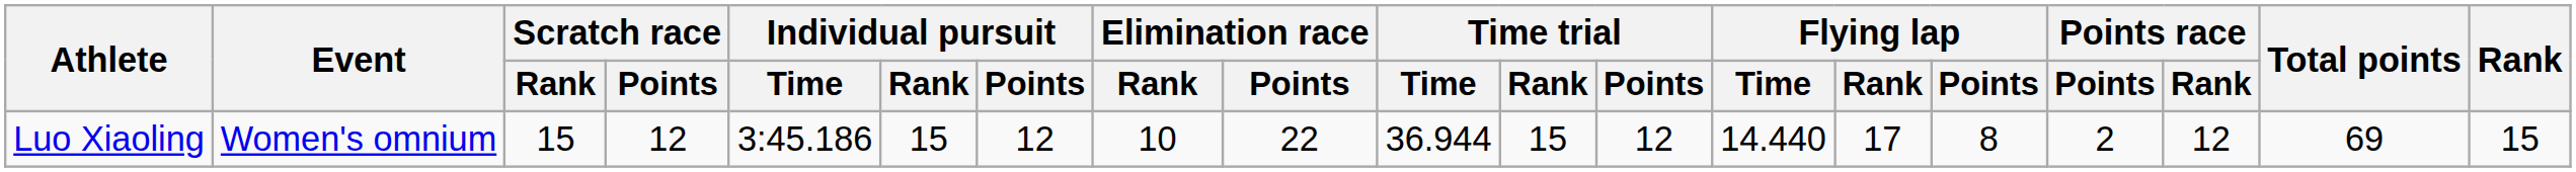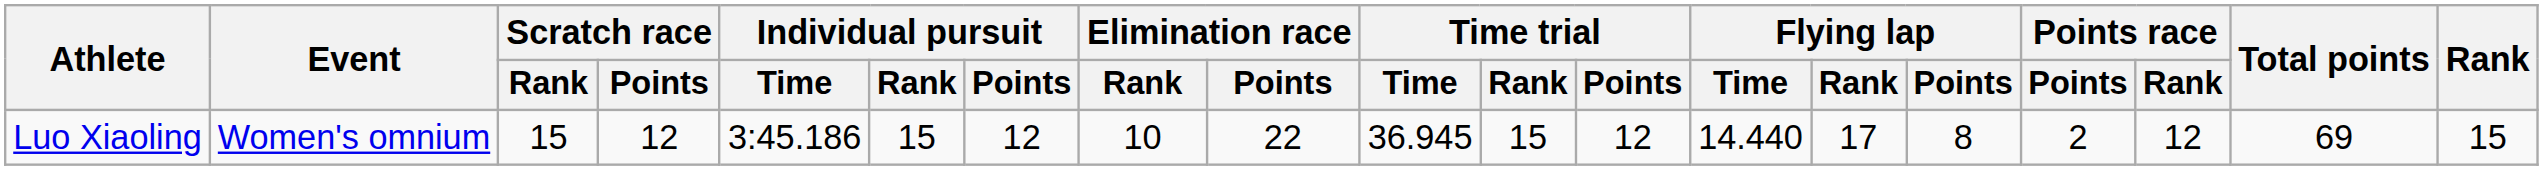Luo Xiaoling | Time trial / Time: 36.944 -> 36.945
